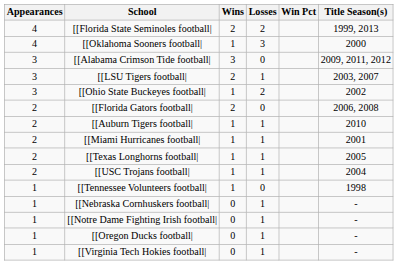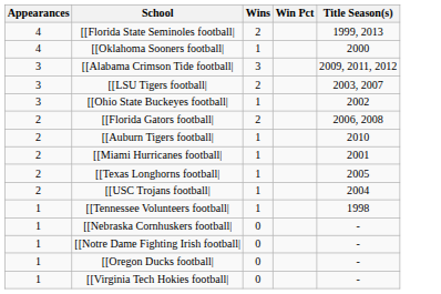- column: Losses | 2 | 3 | 0 | 1 | 2 | 0 | 1 | 1 | 1 | 1 | 0 | 1 | 1 | 1 | 1
